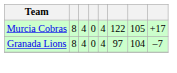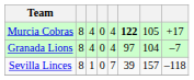Murcia Cobras | column 6: normal -> bold
+ row: Sevilla Linces | 8 | 1 | 0 | 7 | 39 | 157 | –118
